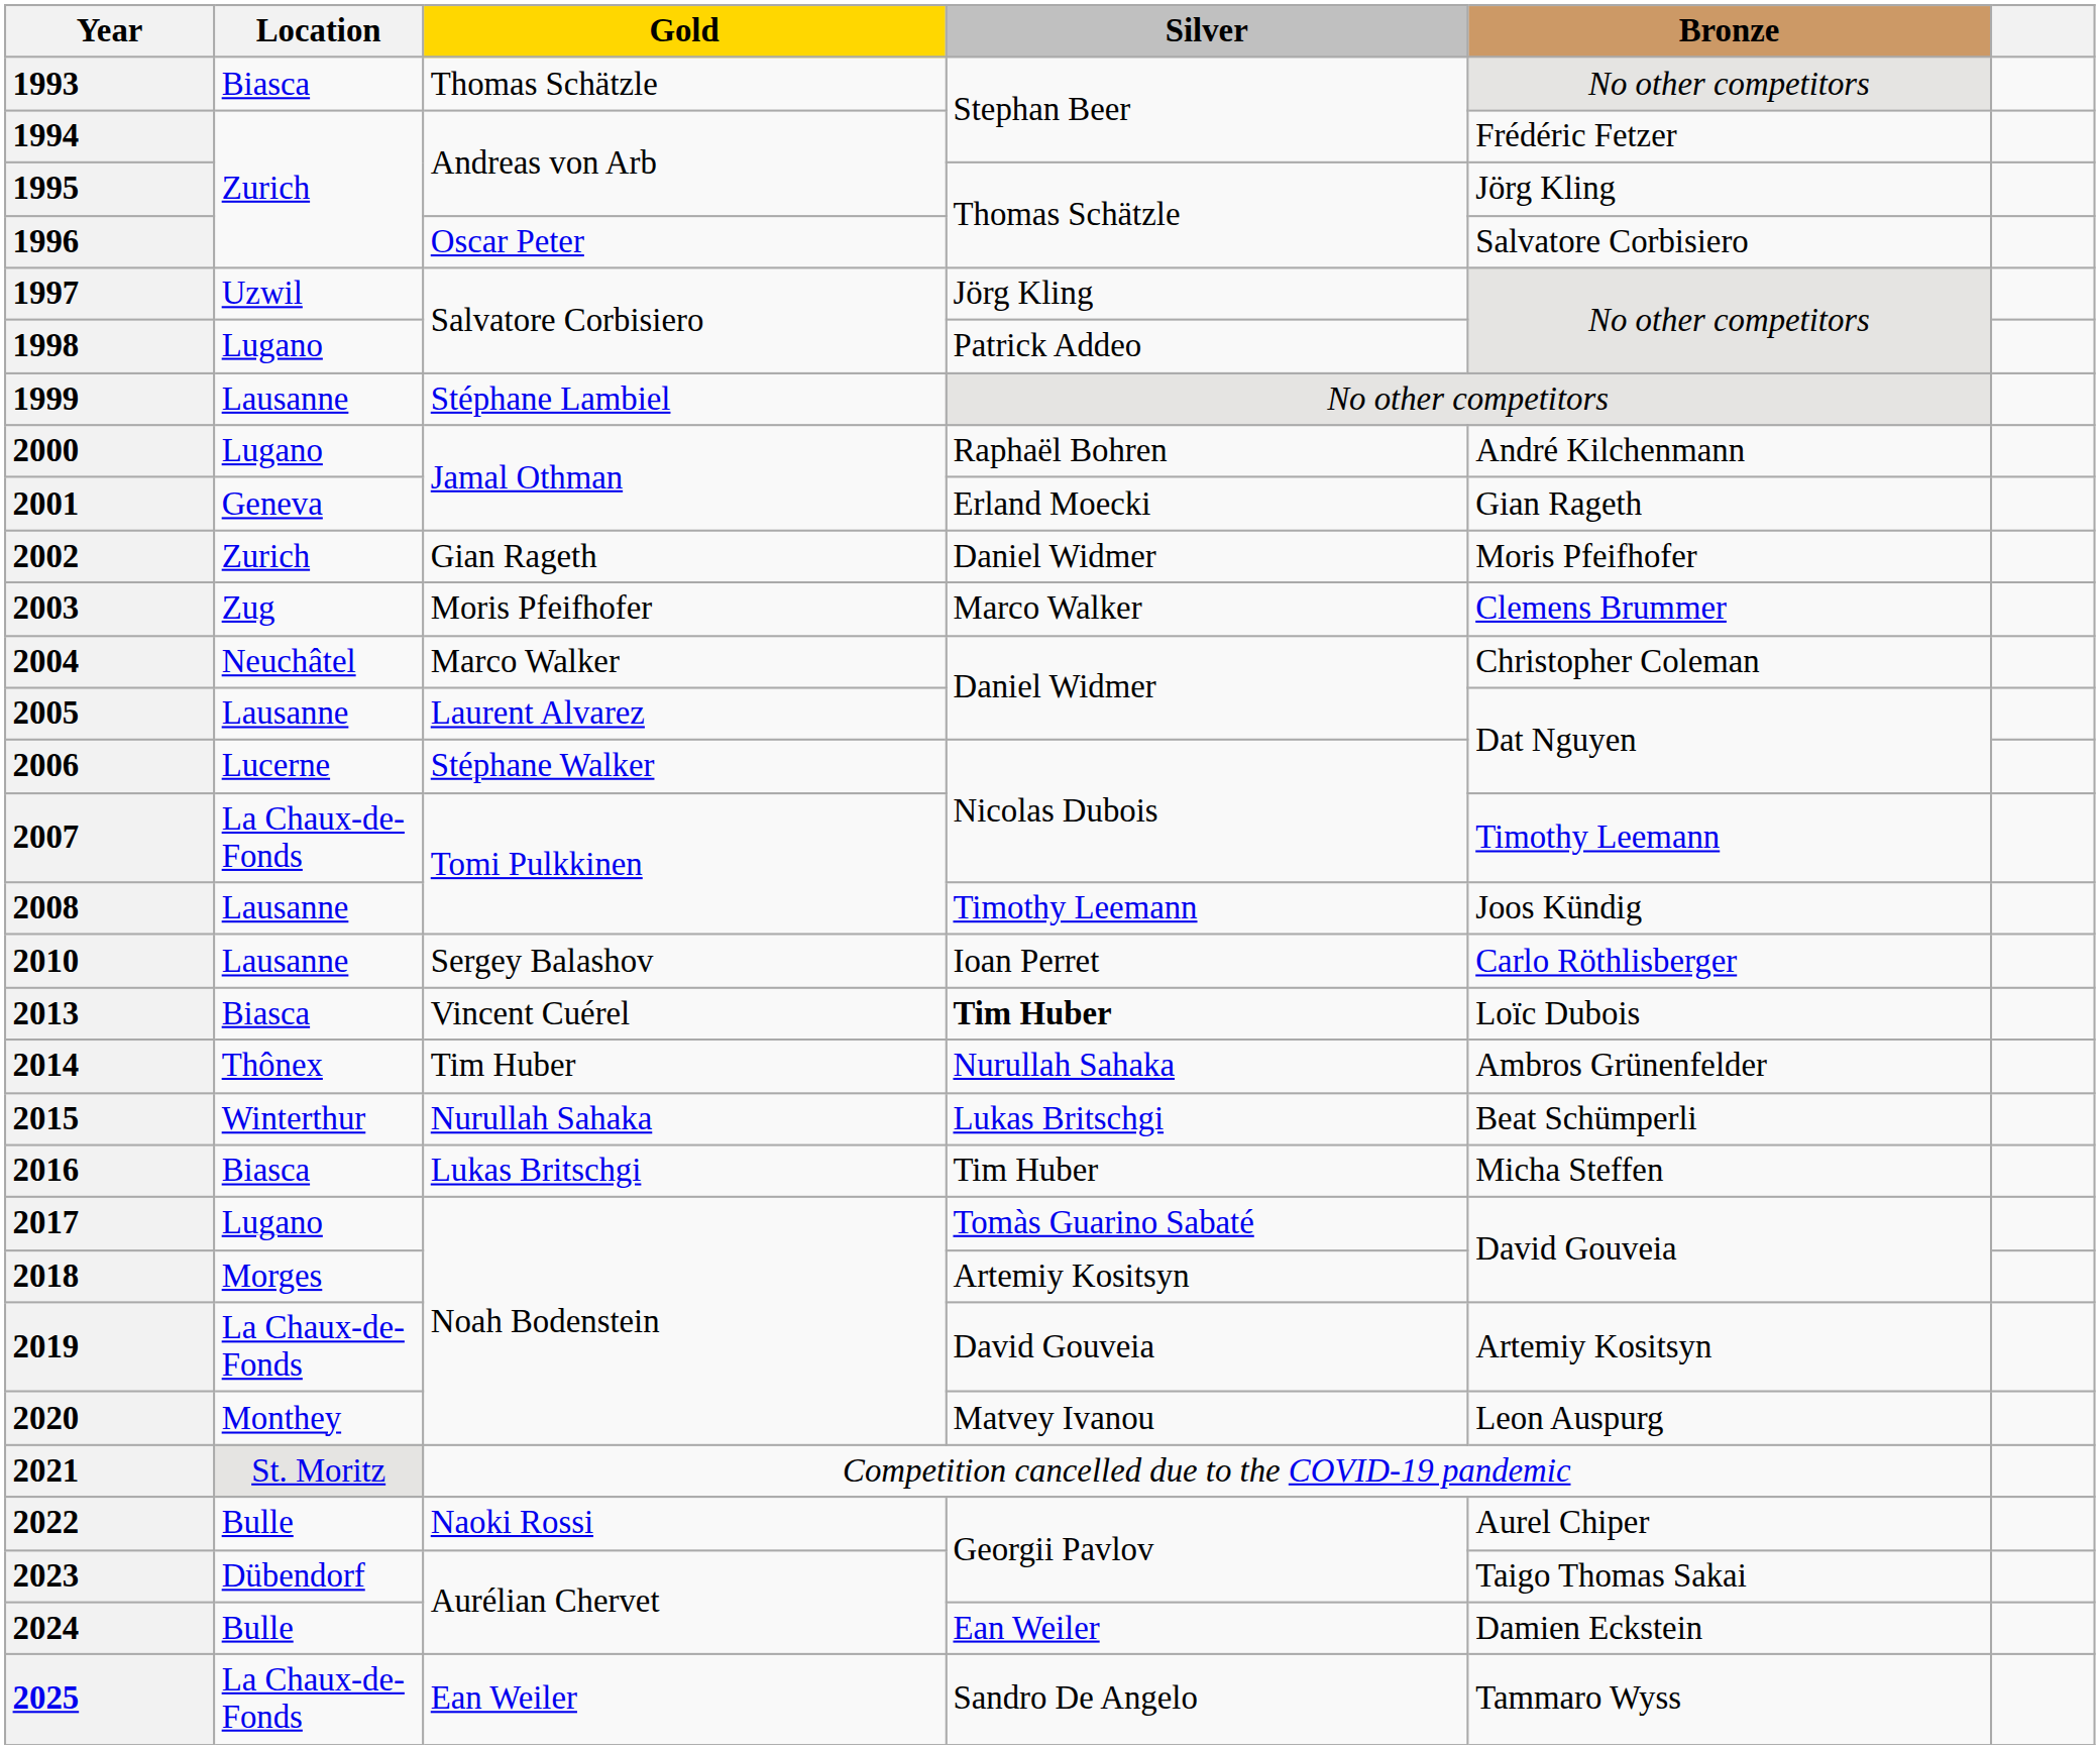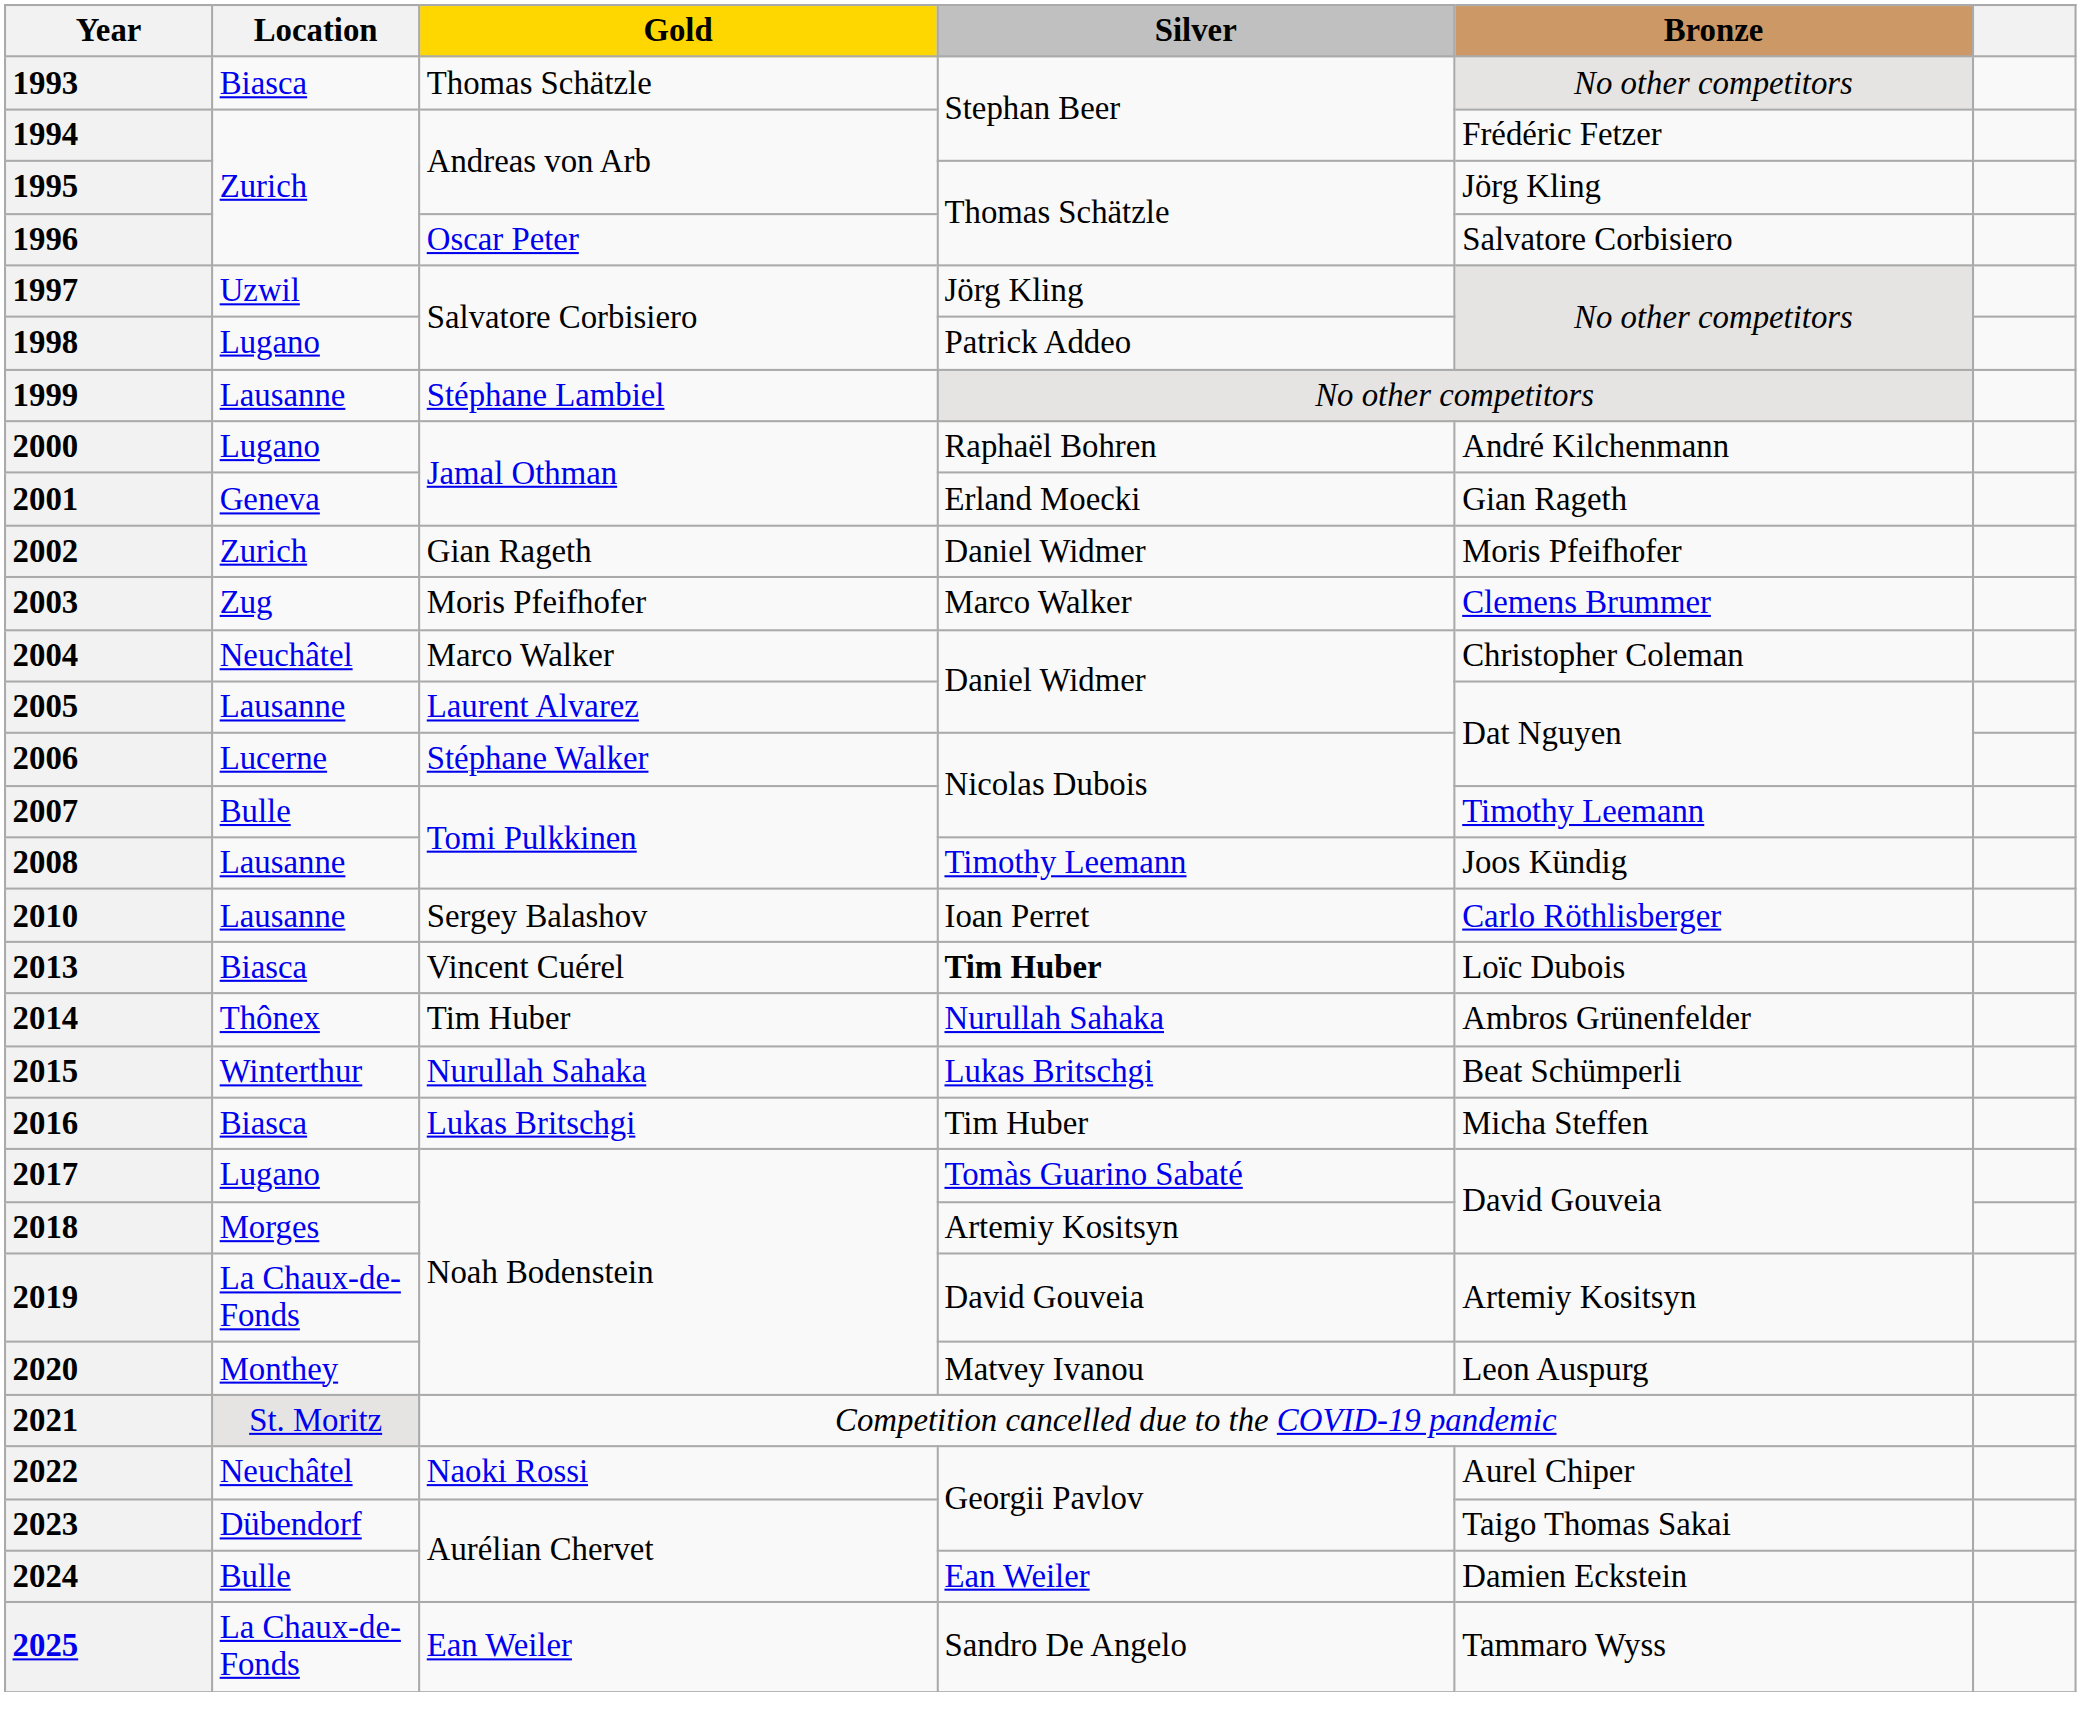2007 | Location: La Chaux-de-Fonds -> Bulle
2022 | Location: Bulle -> Neuchâtel
